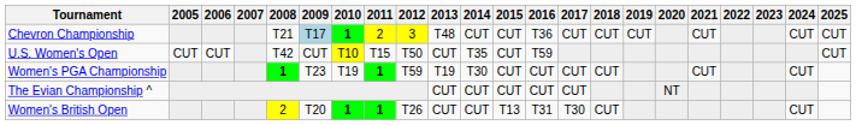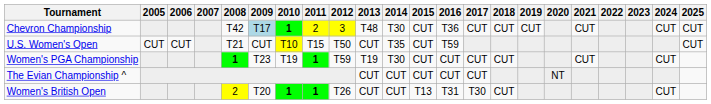Chevron Championship | 2008: T21 -> T42
Chevron Championship | 2014: CUT -> T30
U.S. Women's Open | 2008: T42 -> T21
